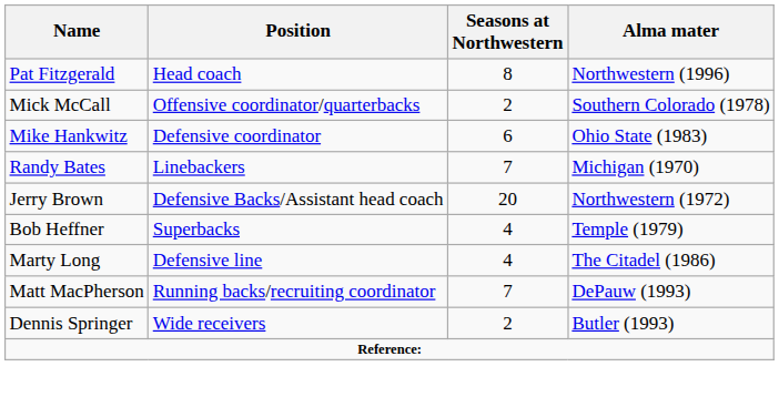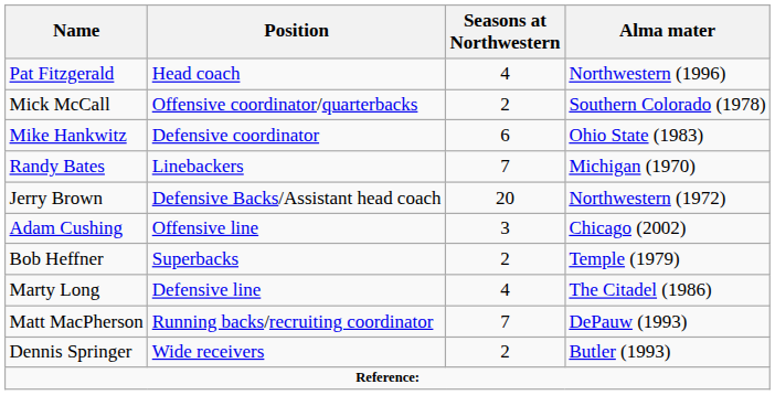Pat Fitzgerald | Seasons at Northwestern: 8 -> 4
+ row: Adam Cushing | Offensive line | 3 | Chicago (2002)
Bob Heffner | Seasons at Northwestern: 4 -> 2
